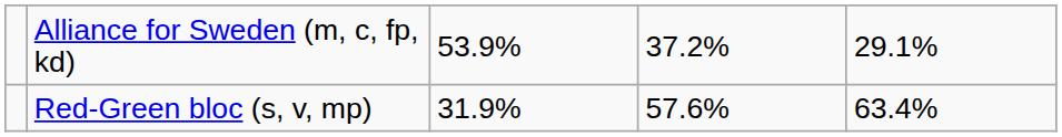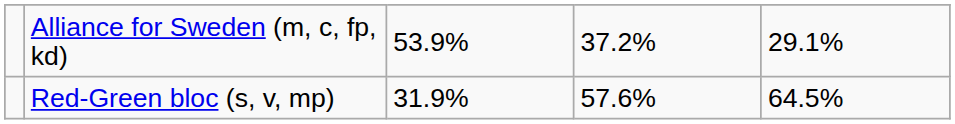Red-Green bloc (s, v, mp) | column 5: 63.4% -> 64.5%
